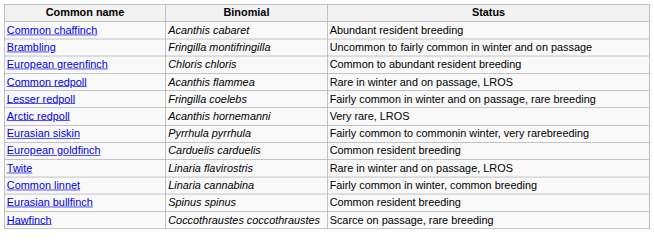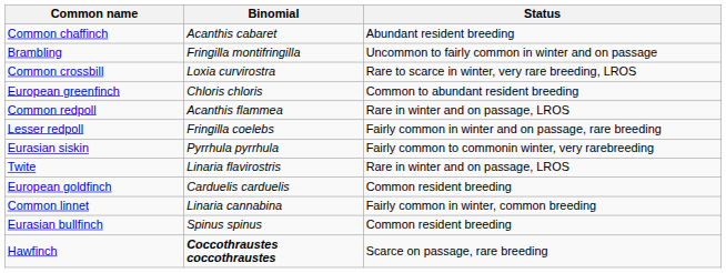+ row: Common crossbill | Loxia curvirostra | Rare to scarce in winter, very rare breeding, LROS
- row: Arctic redpoll | Acanthis hornemanni | Very rare, LROS
rows swapped: European goldfinch <-> Twite
Hawfinch | Binomial: normal -> bold
